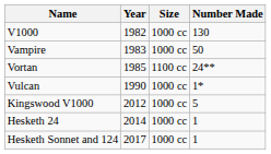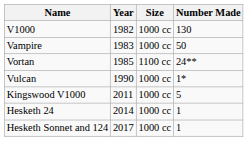Kingswood V1000 | Year: 2012 -> 2011
